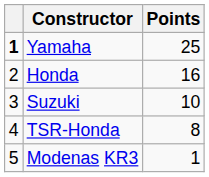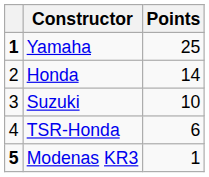Honda | Points: 16 -> 14
TSR-Honda | Points: 8 -> 6
Modenas KR3 | column 1: normal -> bold
